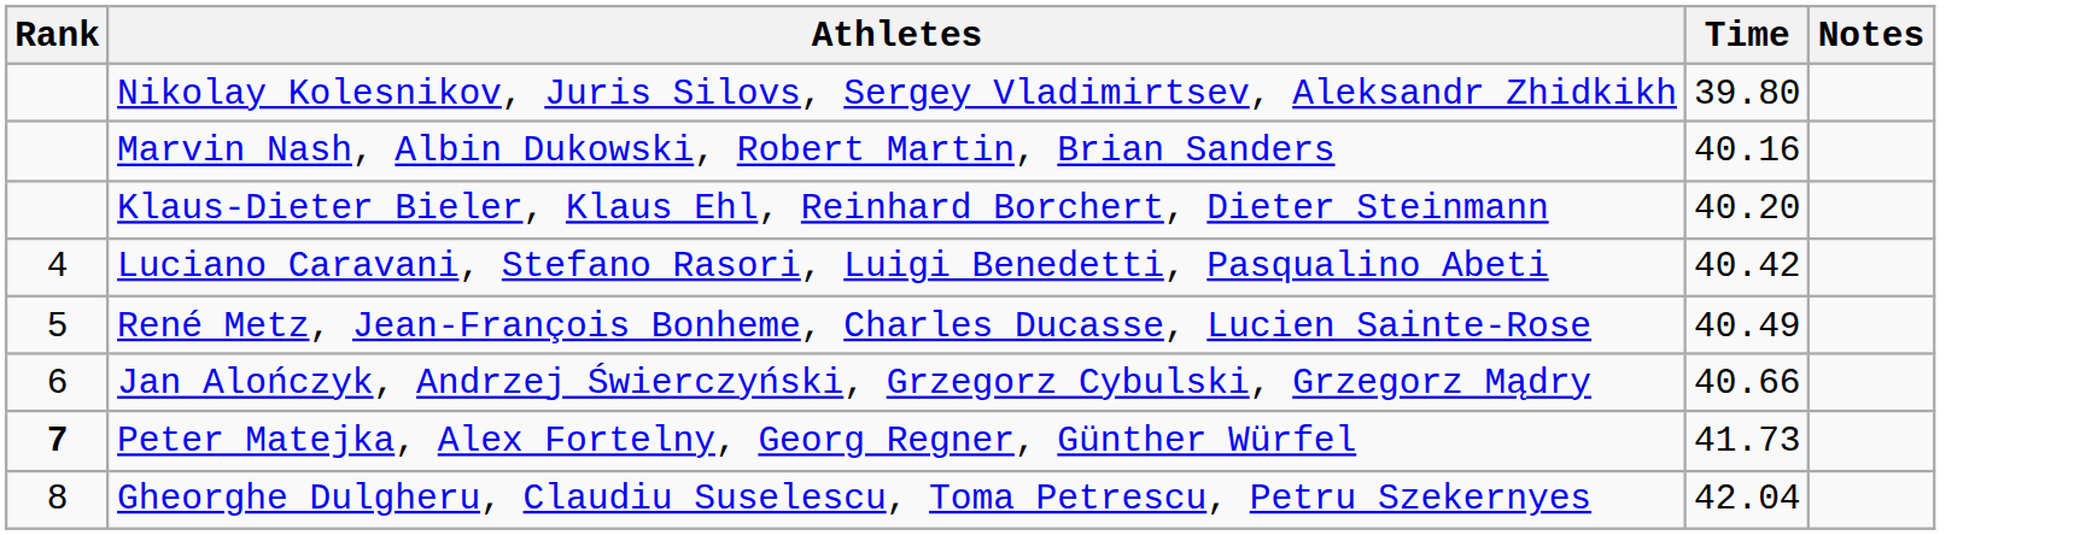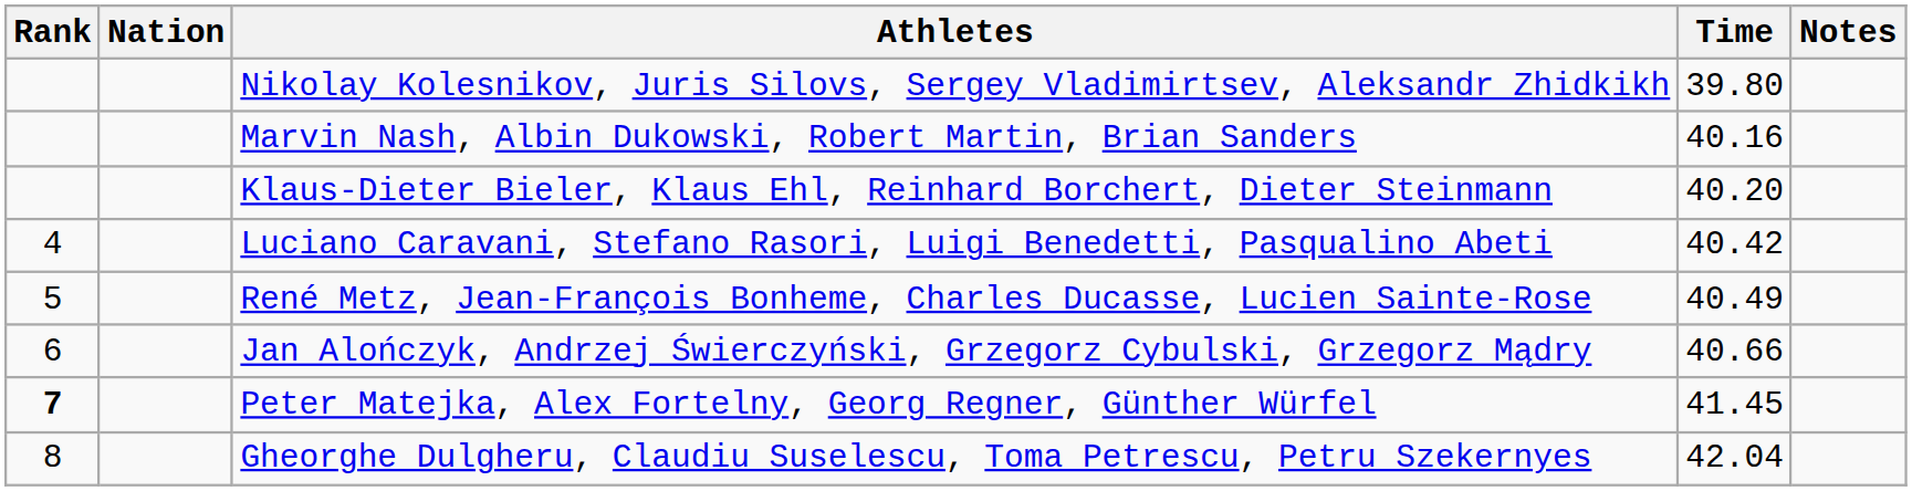+ column: Nation
Peter Matejka, Alex Fortelny, Georg Regner, Günther Würfel | Time: 41.73 -> 41.45
